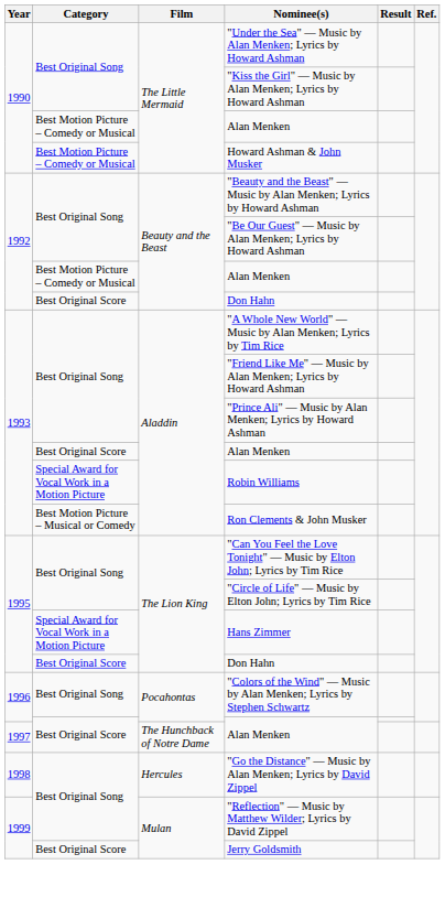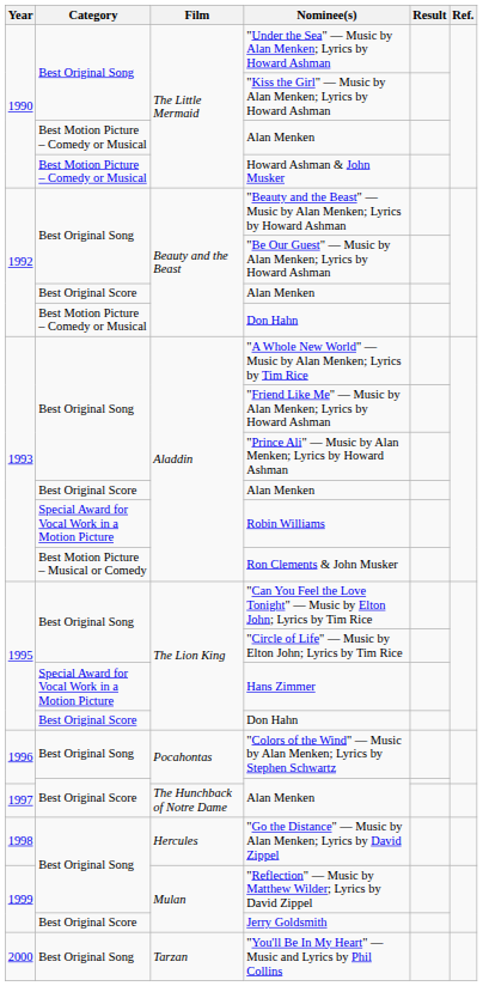1992 / Alan Menken | Category: Best Motion Picture – Comedy or Musical -> Best Original Score
1992 / Don Hahn | Category: Best Original Score -> Best Motion Picture – Comedy or Musical
+ row: 2000 | Best Original Song | Tarzan | "You'll Be In My Heart" — Music and Lyrics by Phil Collins
